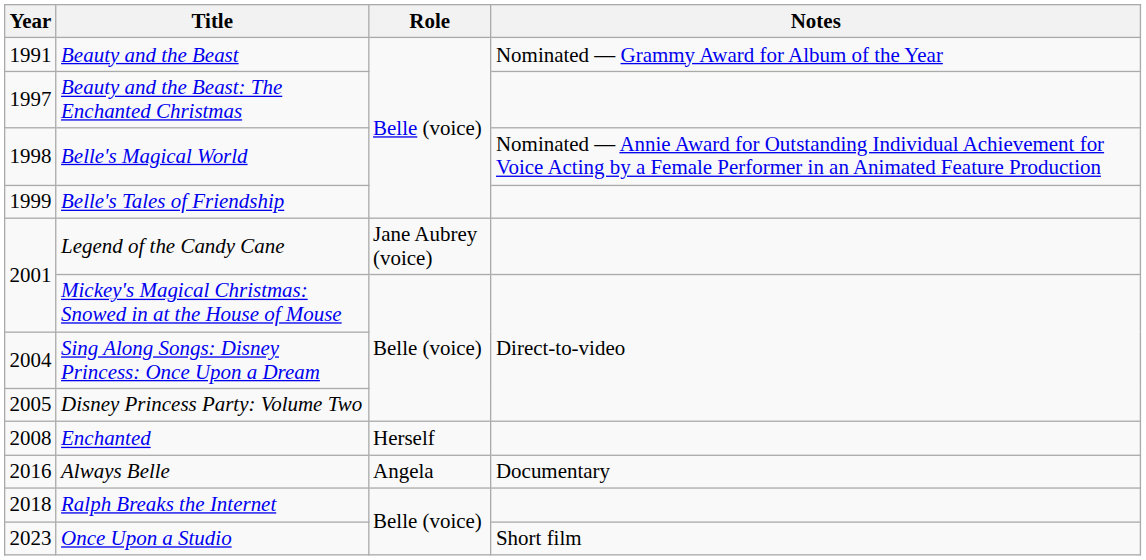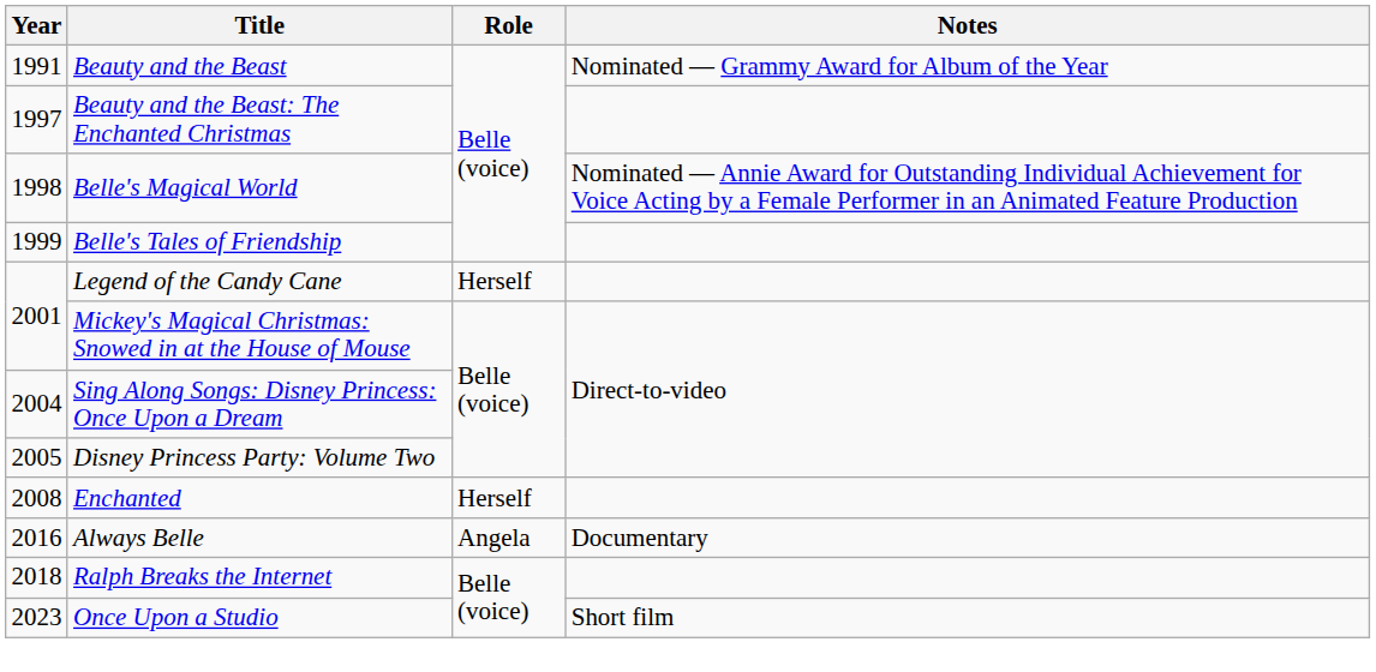Legend of the Candy Cane | Role: Jane Aubrey (voice) -> Herself
